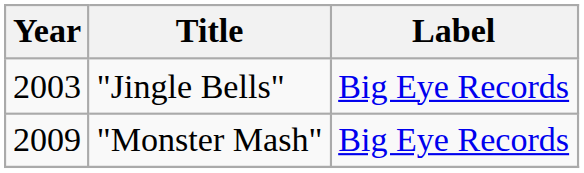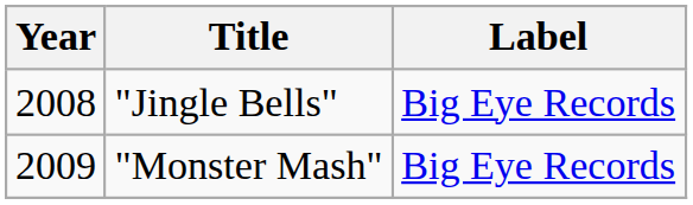"Jingle Bells" | Year: 2003 -> 2008
